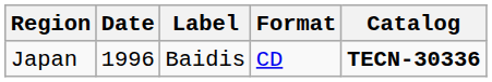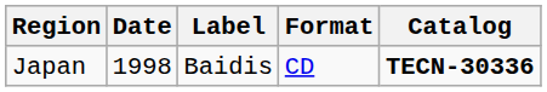Japan | Date: 1996 -> 1998
